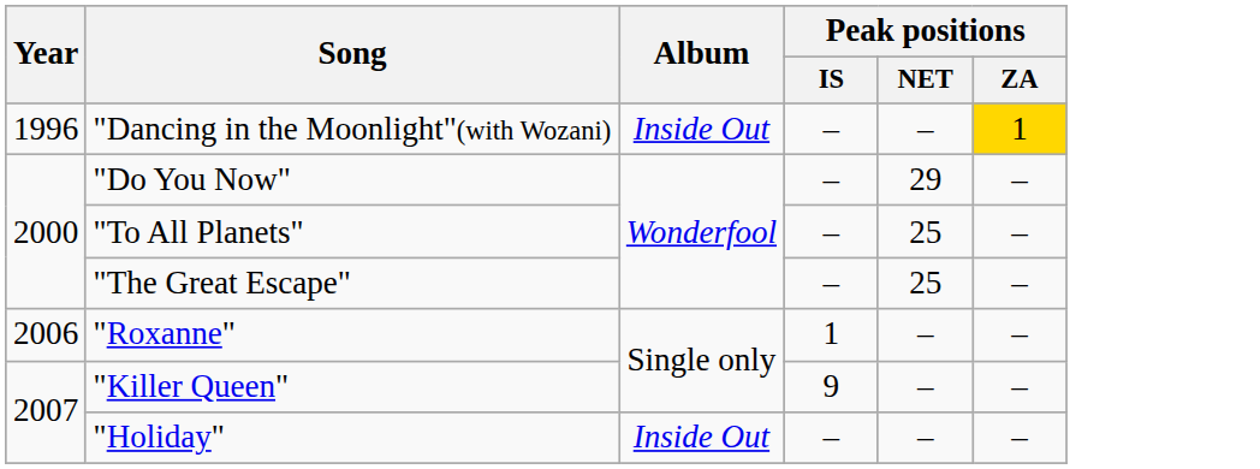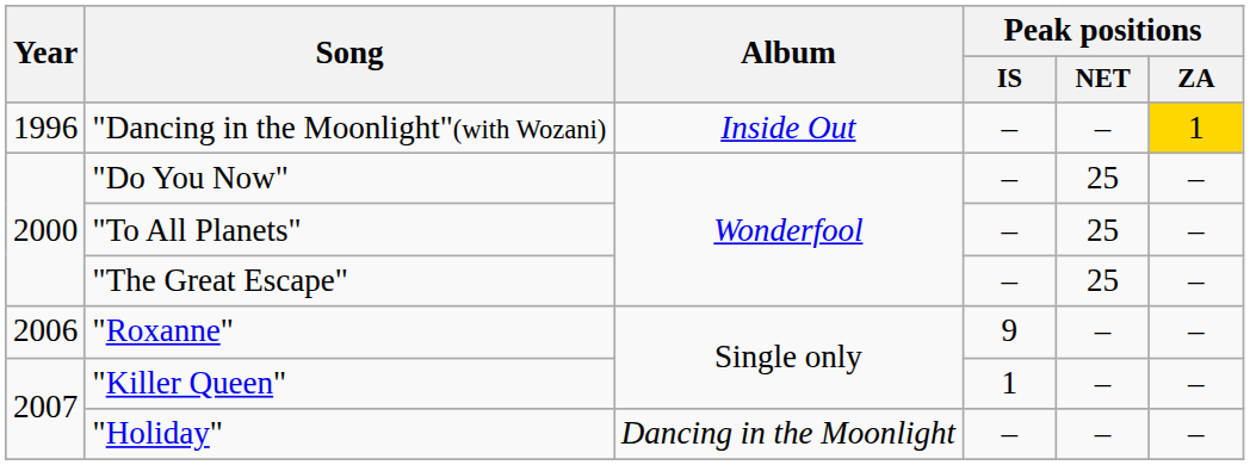"Do You Now" | Peak positions / NET: 29 -> 25
"Roxanne" | Peak positions / IS: 1 -> 9
"Killer Queen" | Peak positions / IS: 9 -> 1
"Holiday" | Album: Inside Out -> Dancing in the Moonlight
